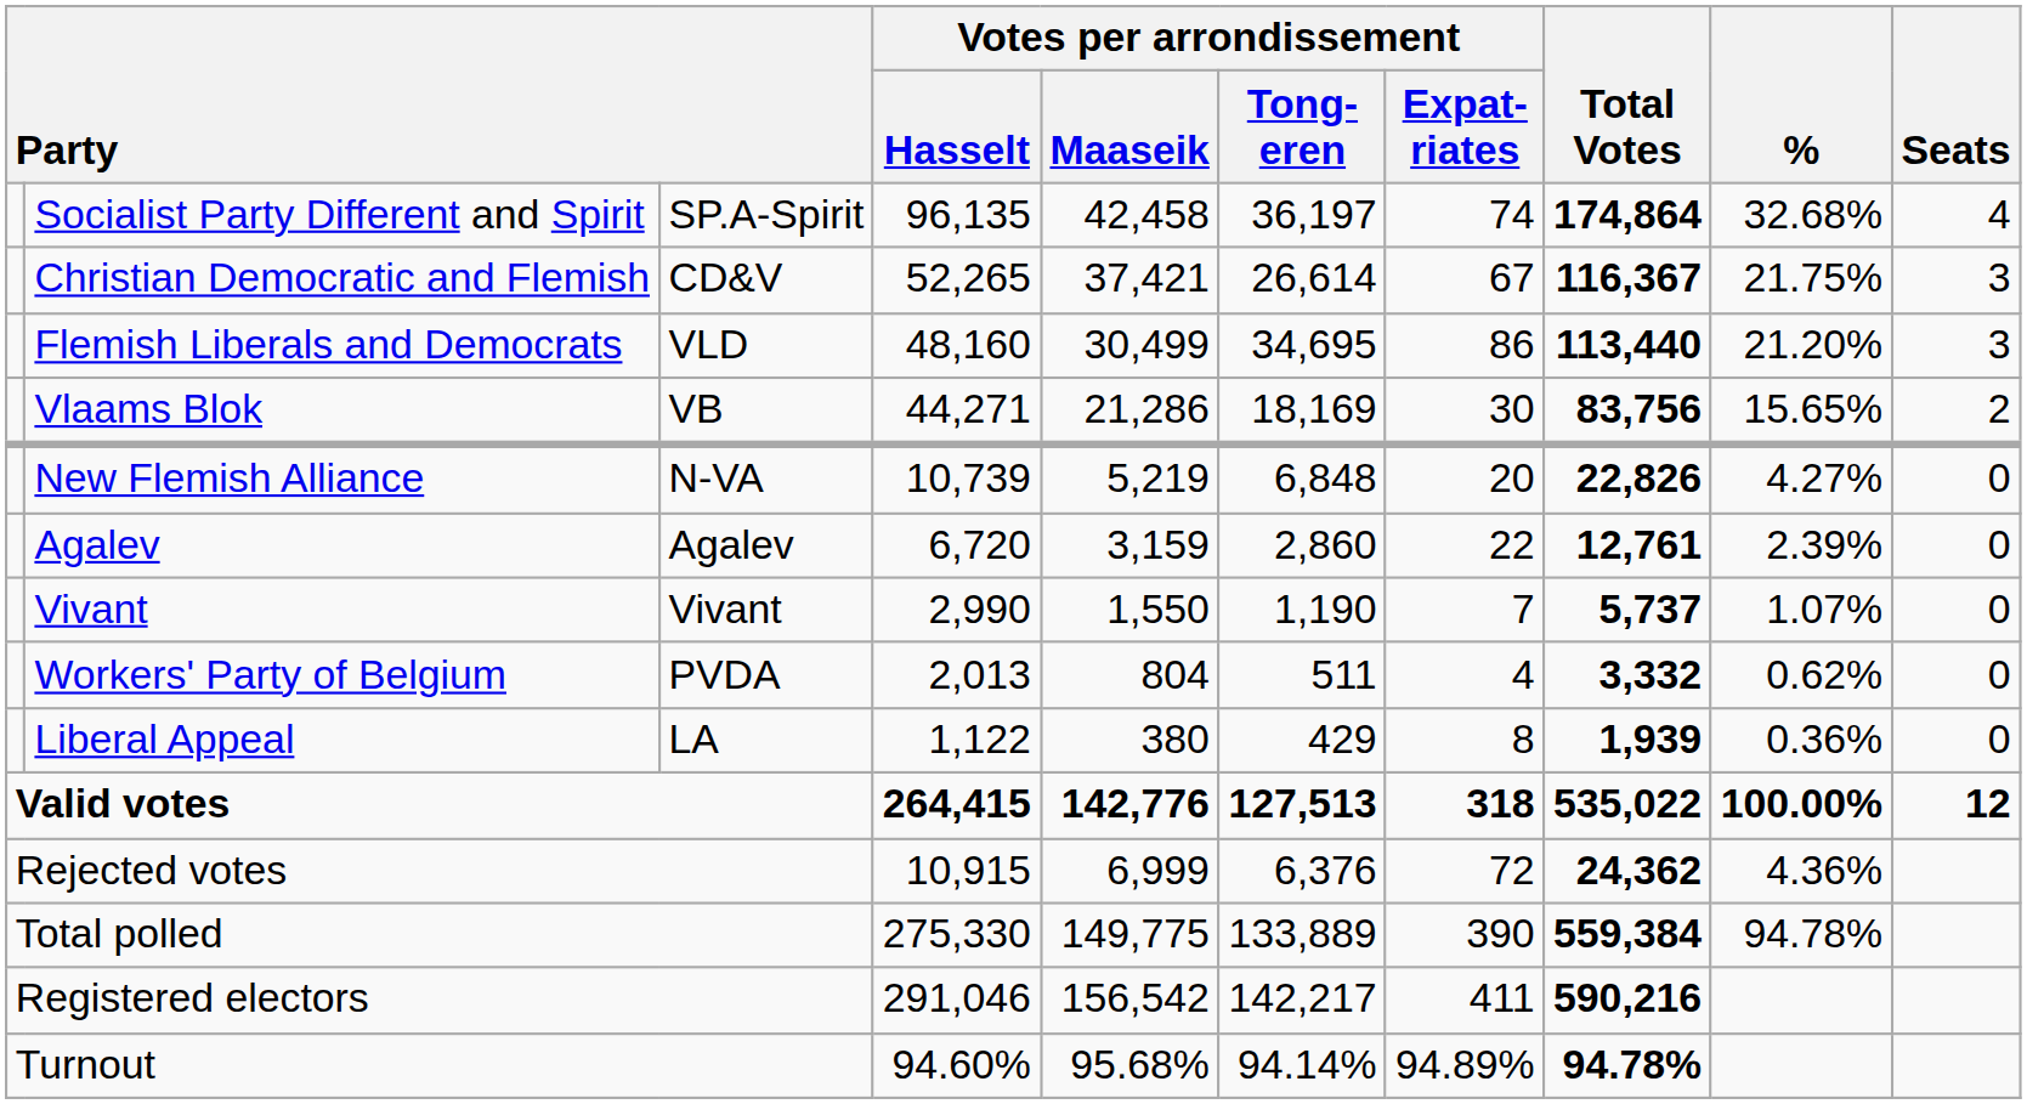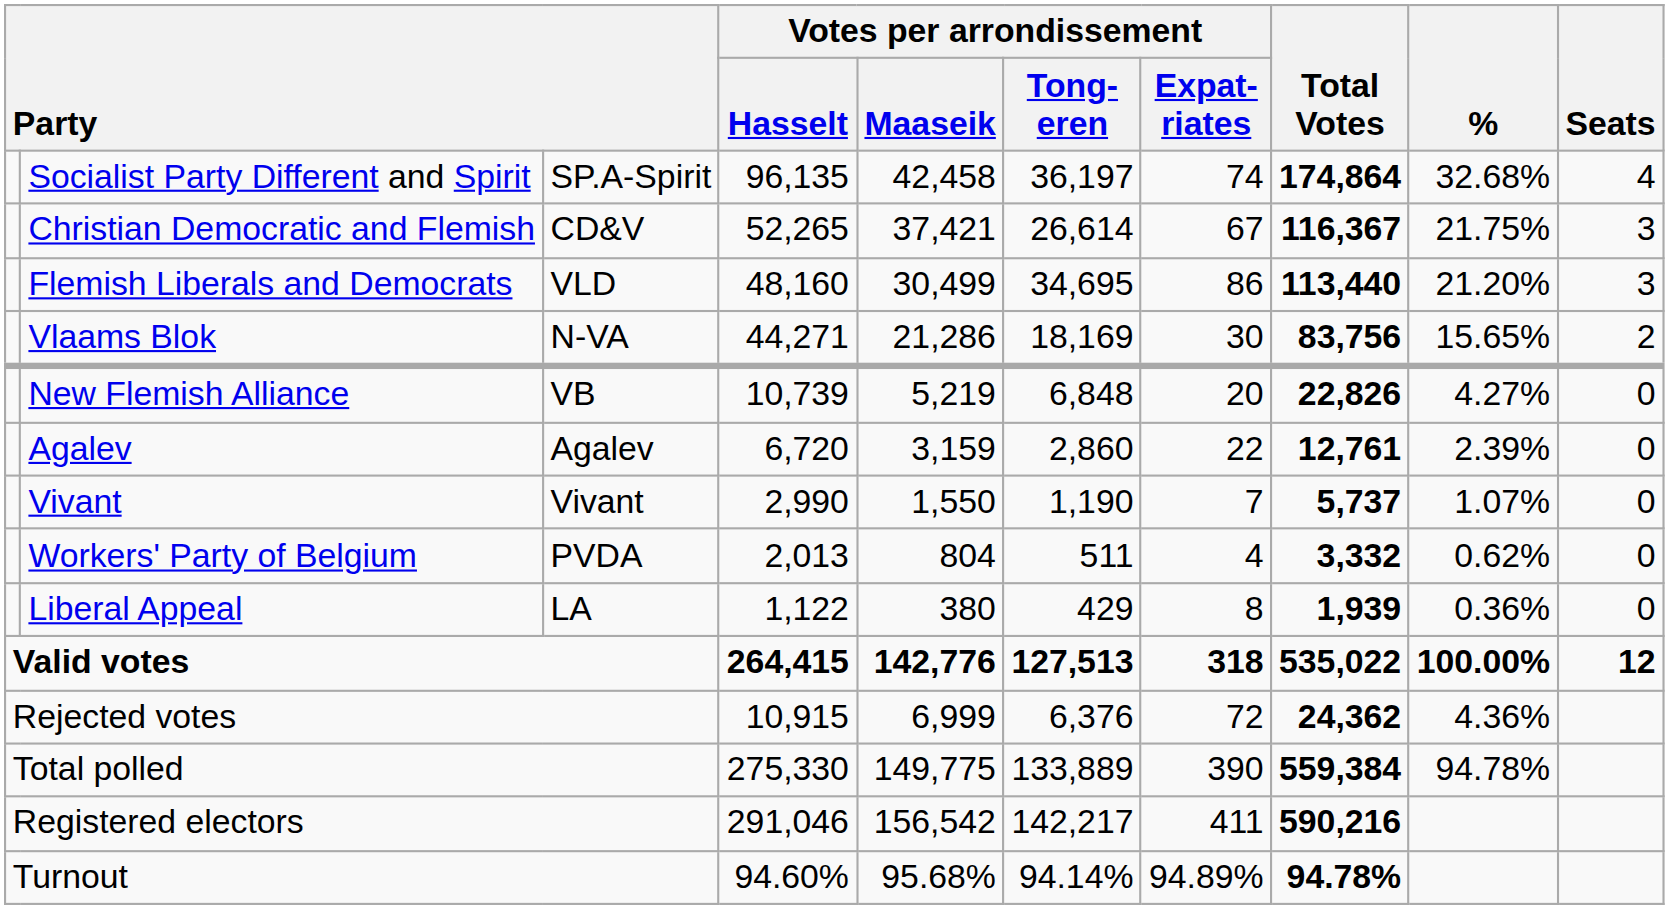Vlaams Blok | column 3: VB -> N-VA
New Flemish Alliance | column 3: N-VA -> VB
